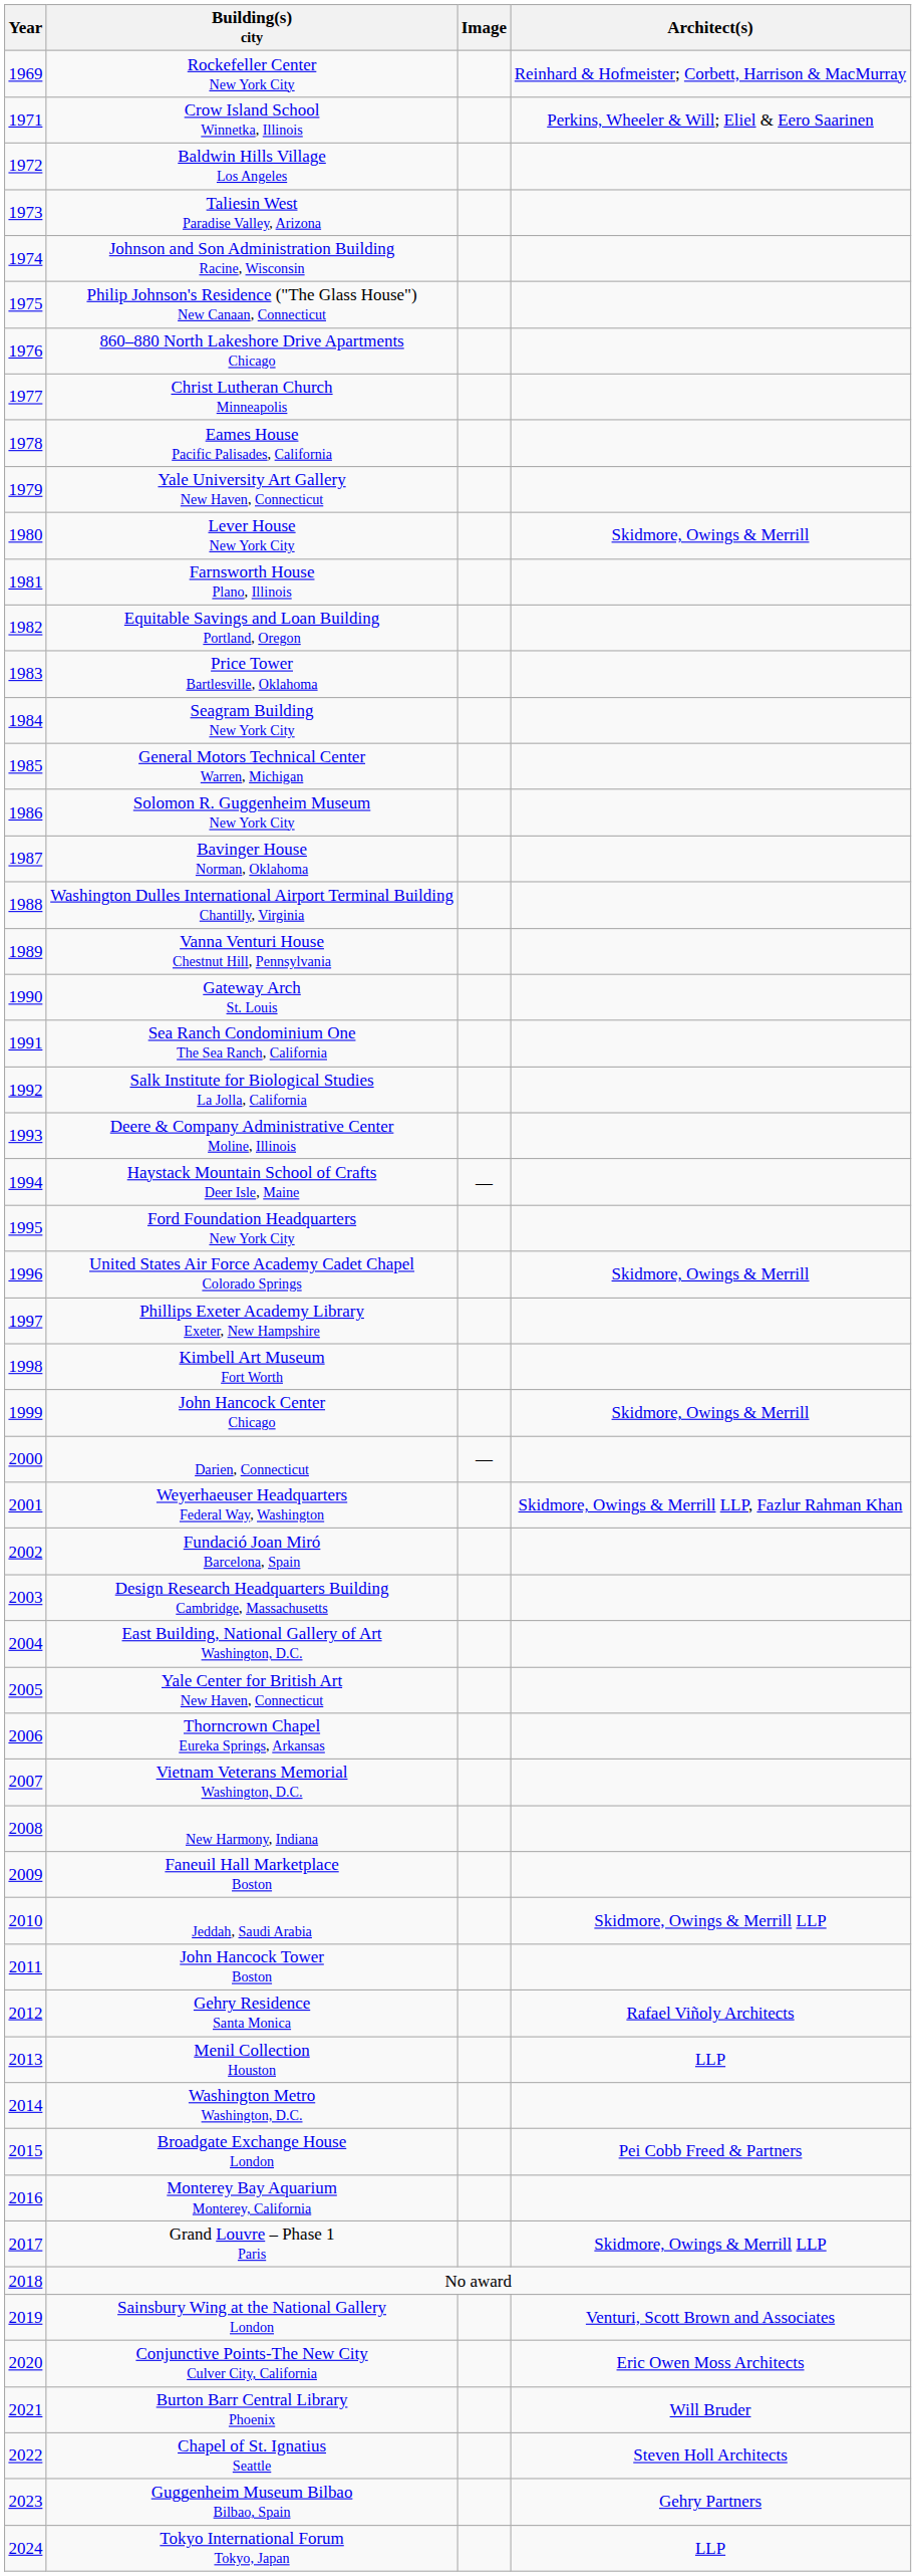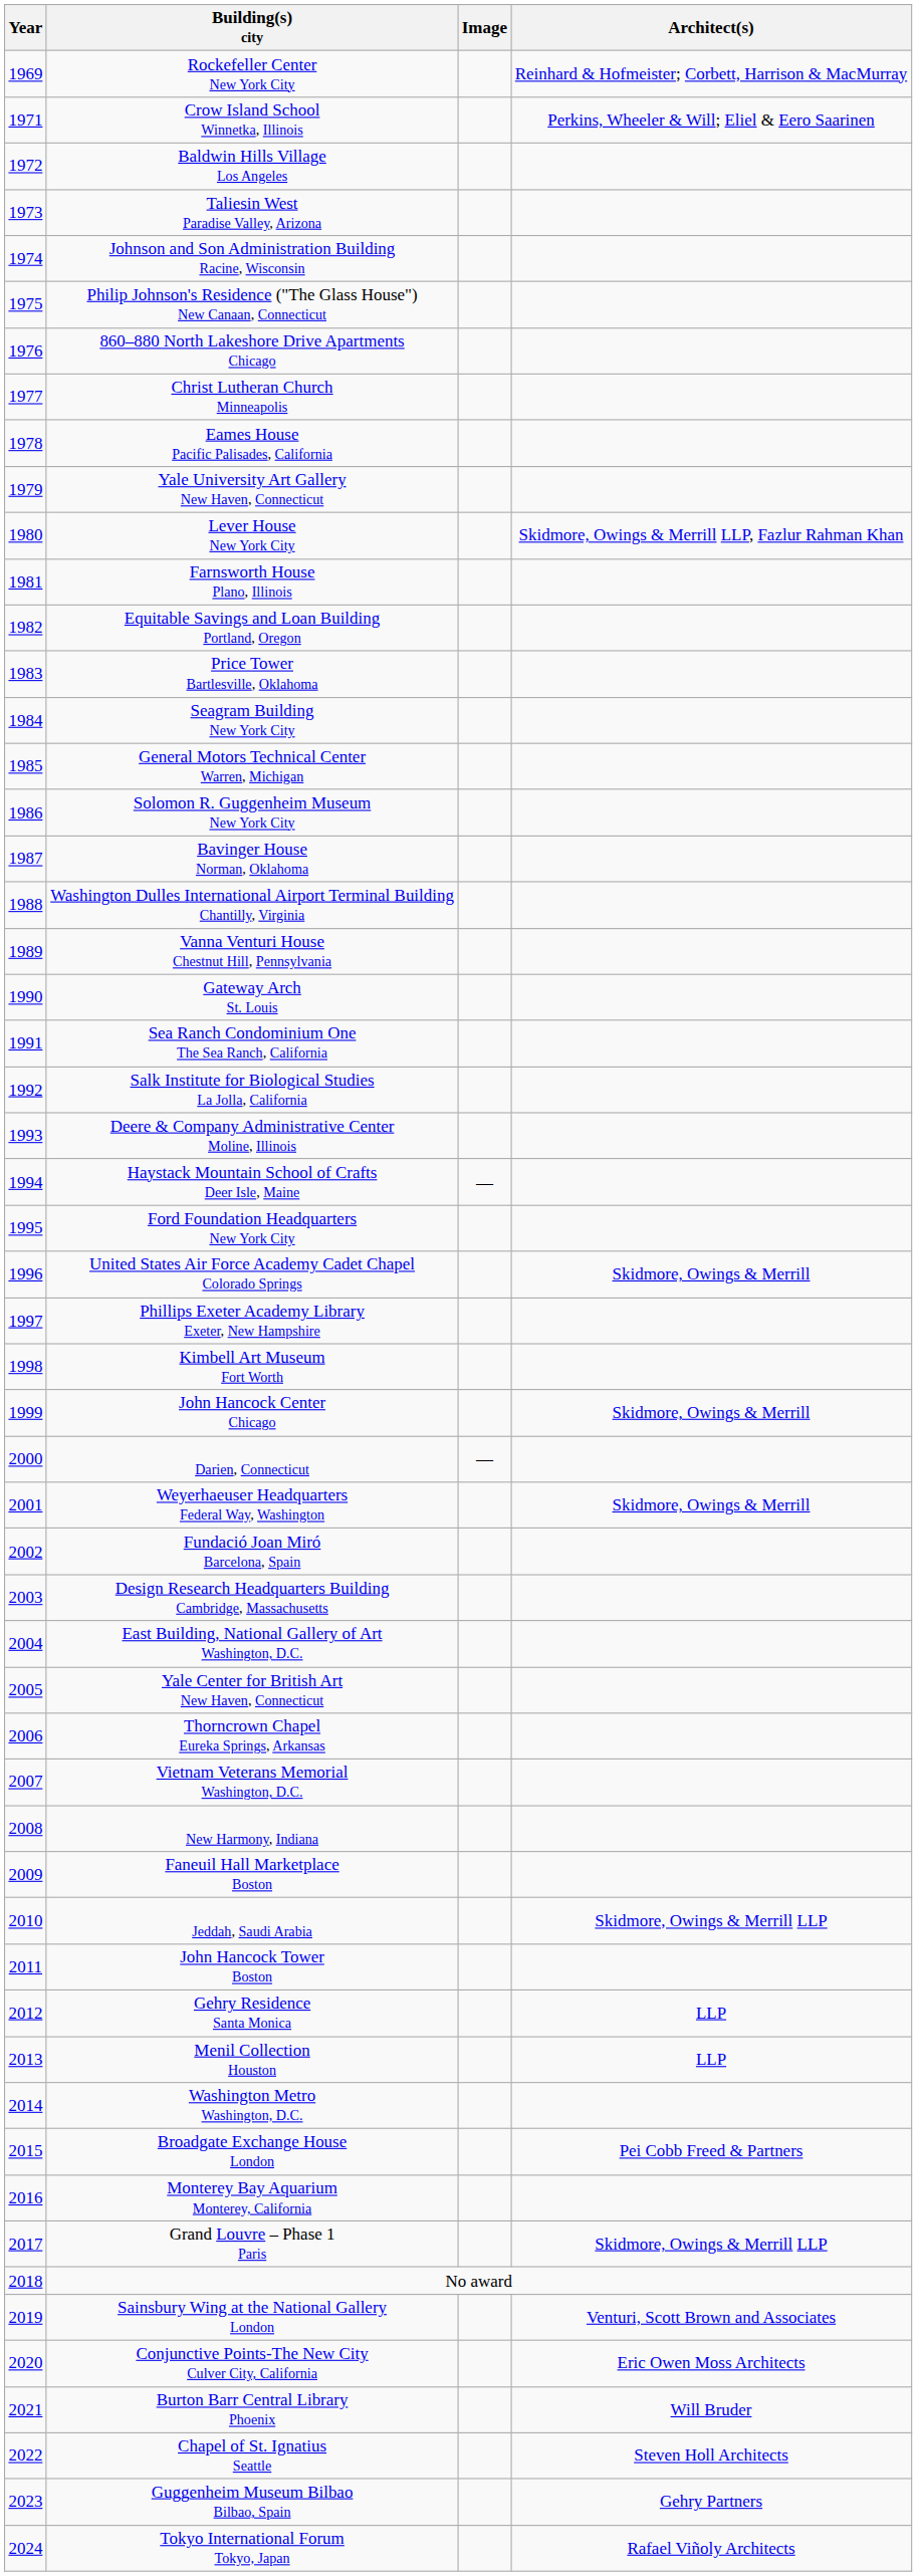Lever House New York City | Architect(s): Skidmore, Owings & Merrill -> Skidmore, Owings & Merrill LLP, Fazlur Rahman Khan
Weyerhaeuser Headquarters Federal Way, Washington | Architect(s): Skidmore, Owings & Merrill LLP, Fazlur Rahman Khan -> Skidmore, Owings & Merrill
Gehry Residence Santa Monica | Architect(s): Rafael Viñoly Architects -> LLP
Tokyo International Forum Tokyo, Japan | Architect(s): LLP -> Rafael Viñoly Architects
